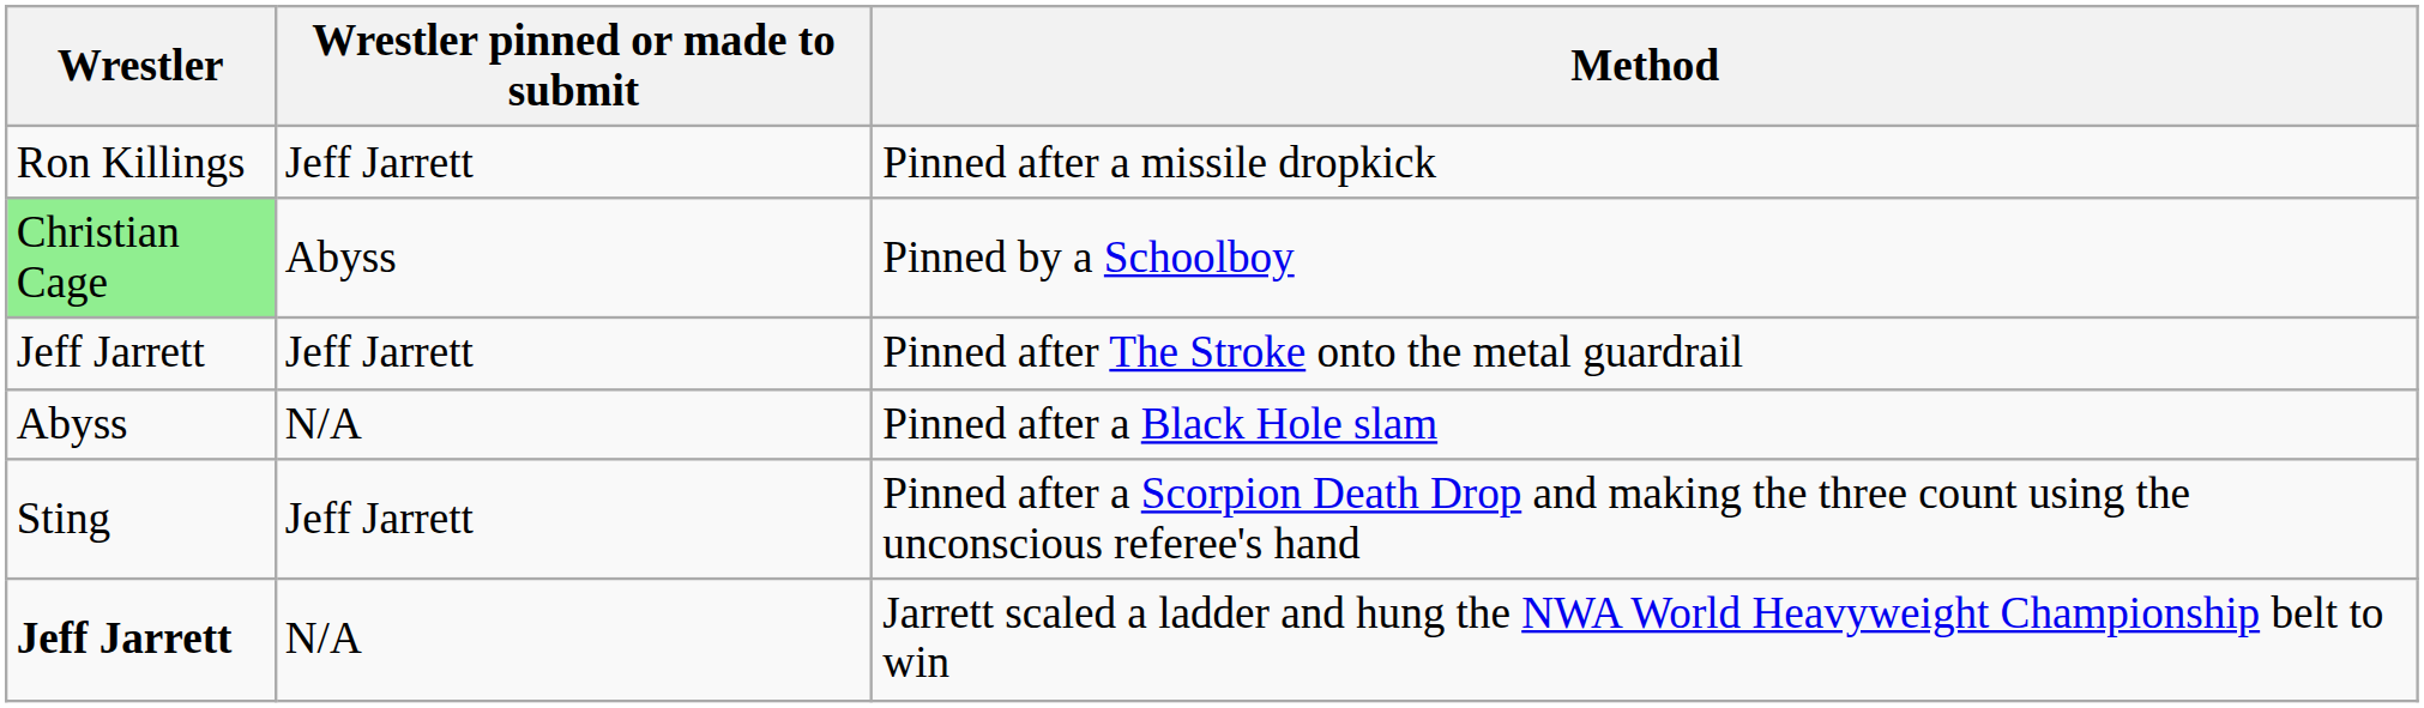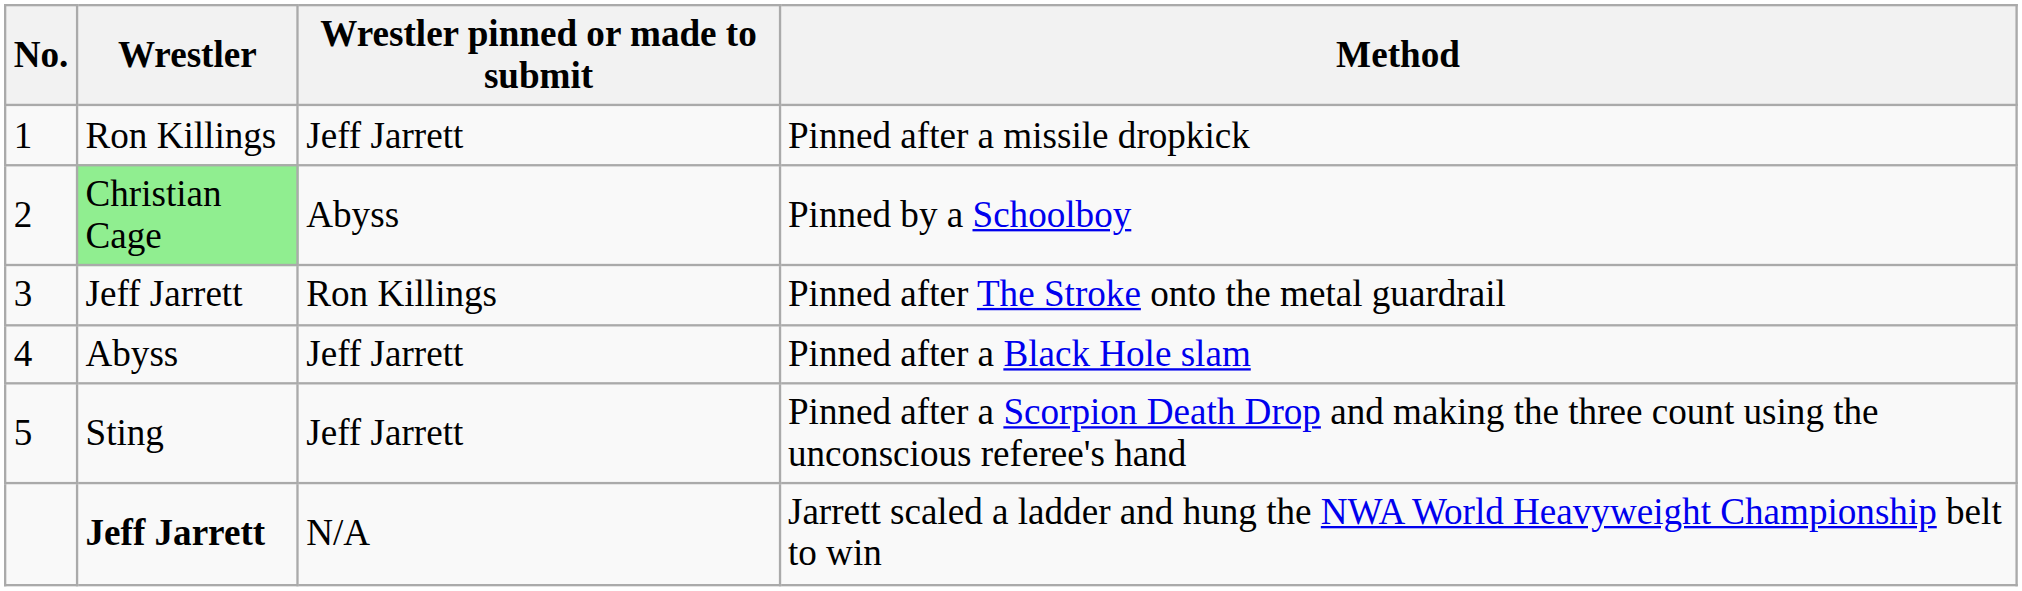+ column: No. | 1 | 2 | 3 | 4 | 5
Pinned after The Stroke onto the metal guardrail | Wrestler pinned or made to submit: Jeff Jarrett -> Ron Killings
Pinned after a Black Hole slam | Wrestler pinned or made to submit: N/A -> Jeff Jarrett
